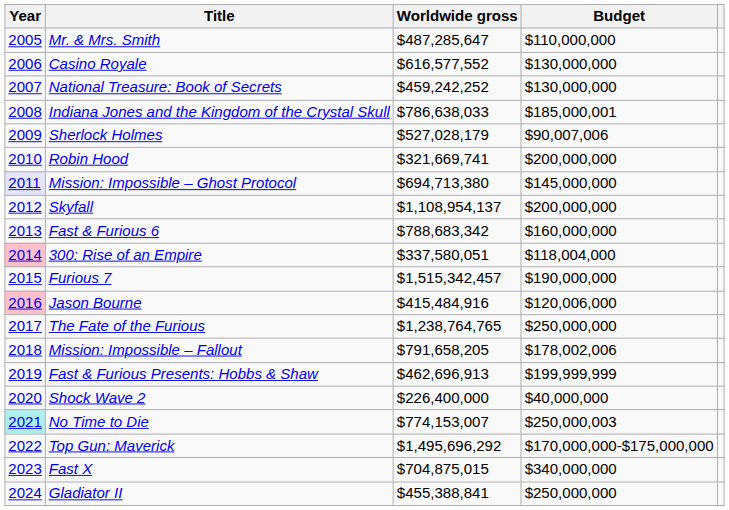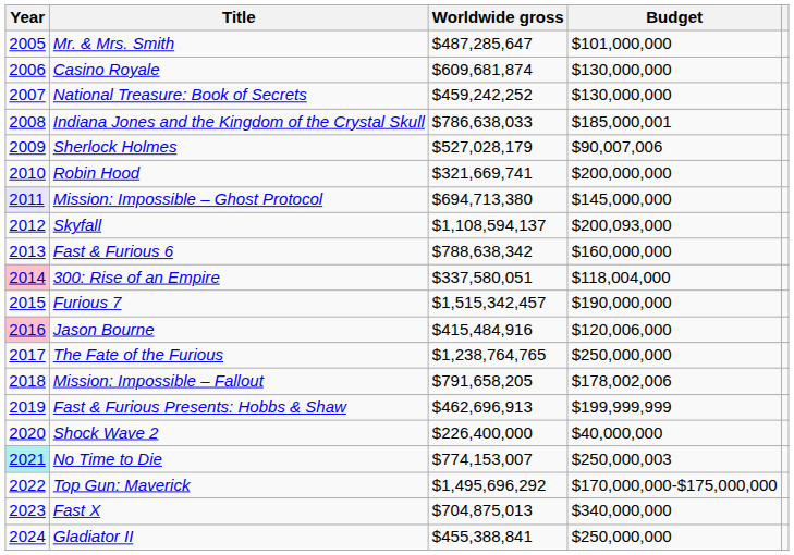Mr. & Mrs. Smith | Budget: $110,000,000 -> $101,000,000
Casino Royale | Worldwide gross: $616,577,552 -> $609,681,874
Skyfall | Worldwide gross: $1,108,954,137 -> $1,108,594,137
Skyfall | Budget: $200,000,000 -> $200,093,000
Fast & Furious 6 | Worldwide gross: $788,683,342 -> $788,638,342
Fast X | Worldwide gross: $704,875,015 -> $704,875,013
